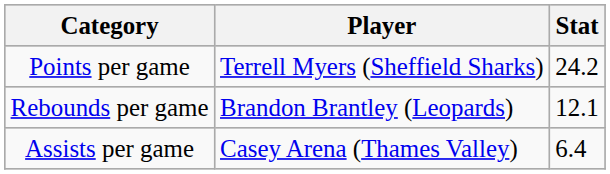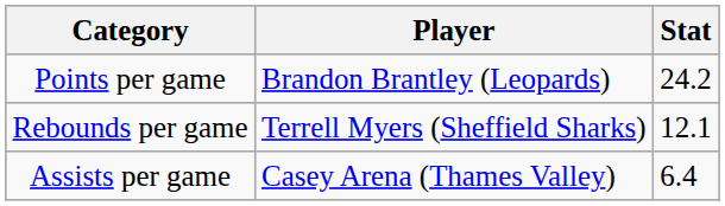Points per game | Player: Terrell Myers (Sheffield Sharks) -> Brandon Brantley (Leopards)
Rebounds per game | Player: Brandon Brantley (Leopards) -> Terrell Myers (Sheffield Sharks)
